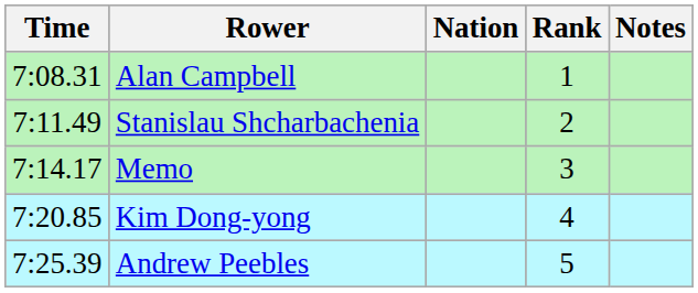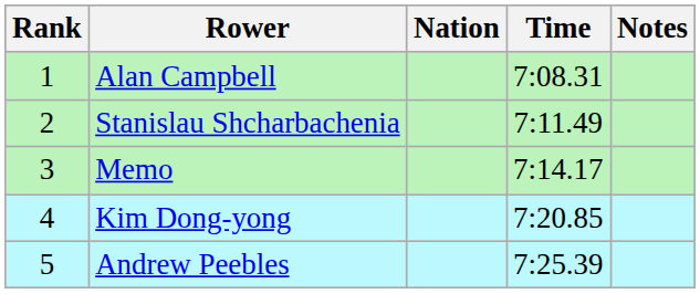columns swapped: Rank <-> Time
